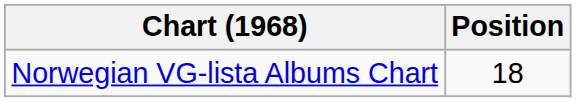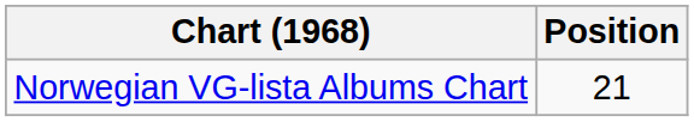Norwegian VG-lista Albums Chart | Position: 18 -> 21
